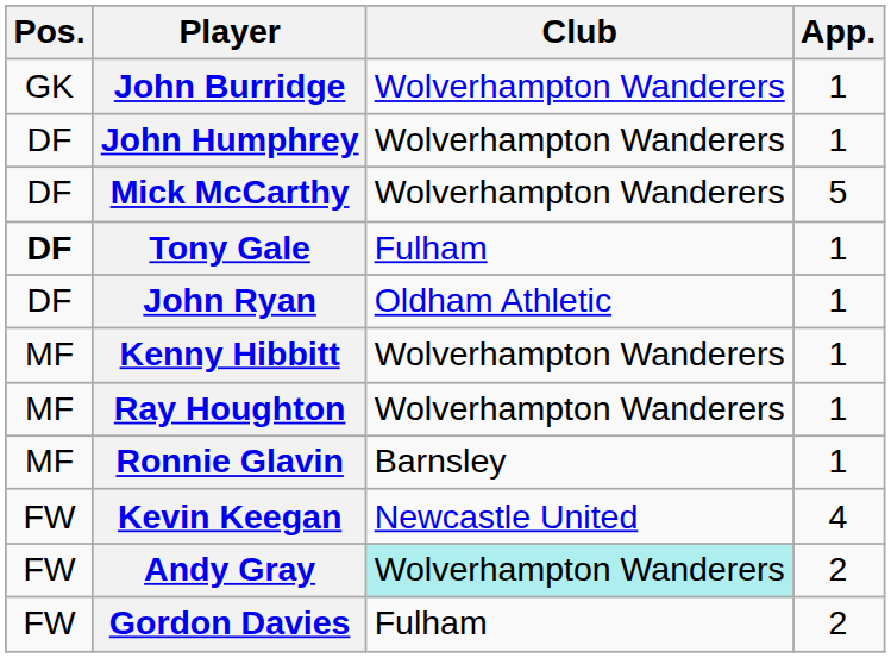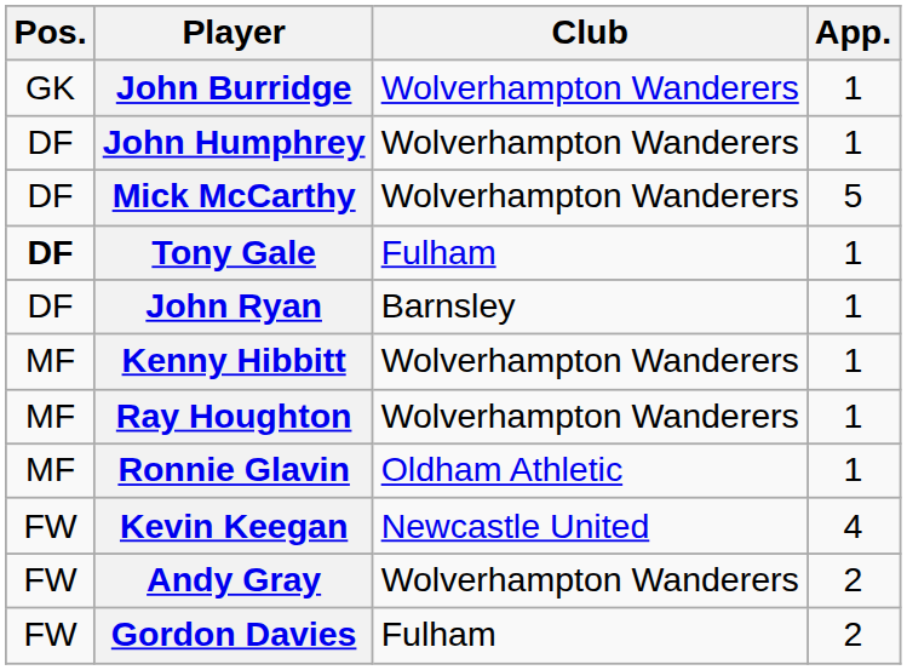John Ryan | Club: Oldham Athletic -> Barnsley
Ronnie Glavin | Club: Barnsley -> Oldham Athletic
Andy Gray | Club: paleturquoise background -> no background
